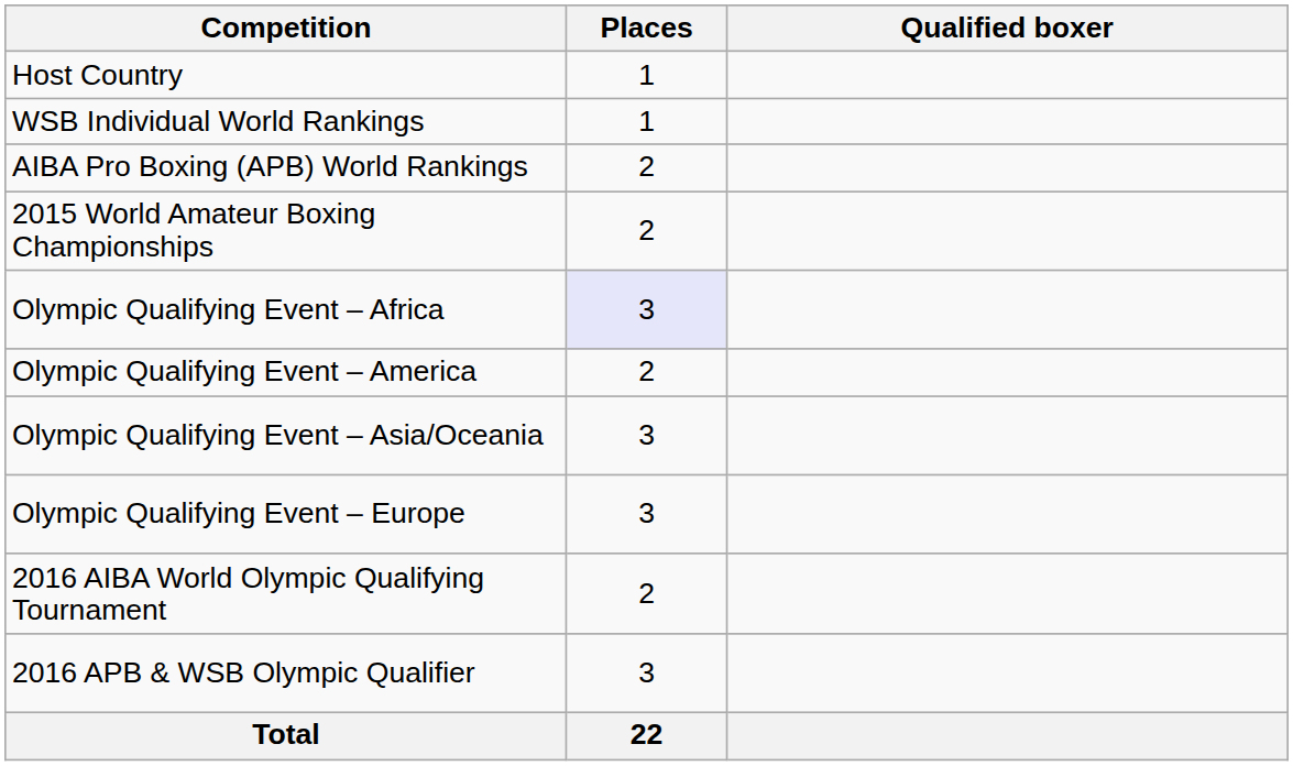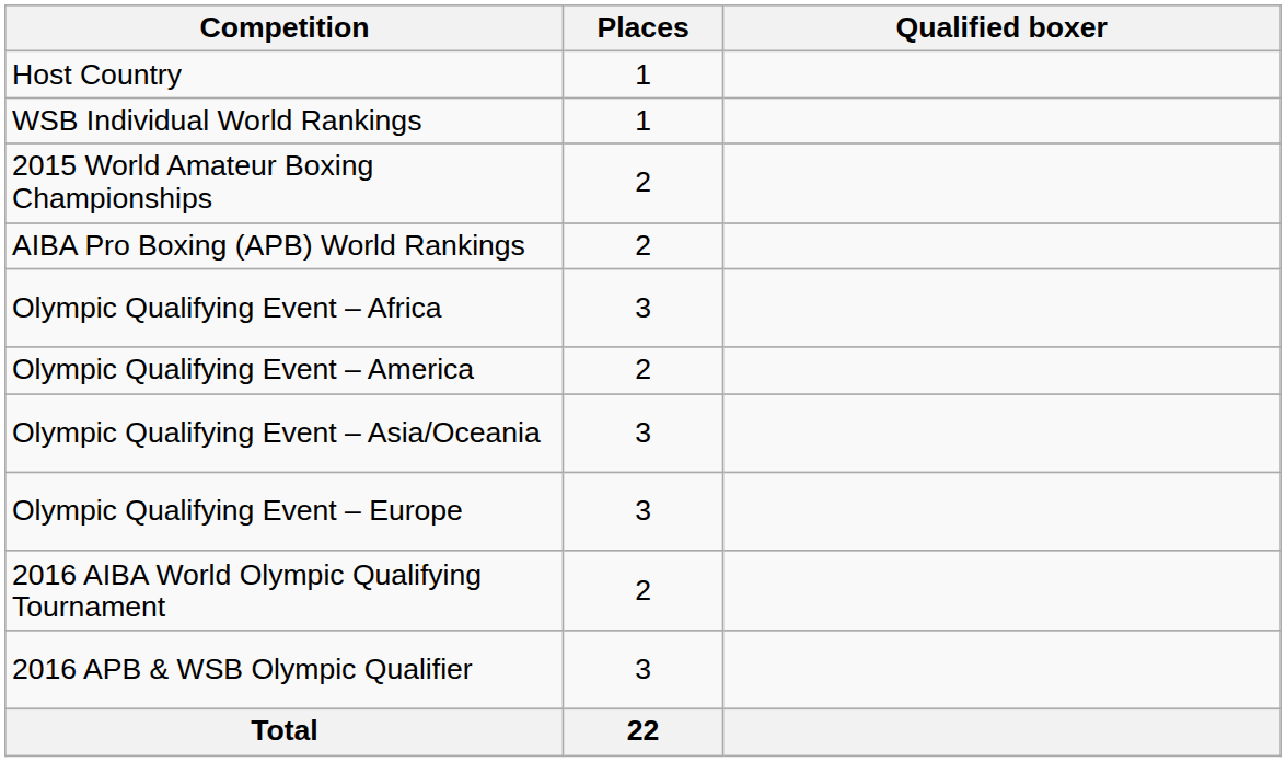rows swapped: AIBA Pro Boxing (APB) World Rankings <-> 2015 World Amateur Boxing Championships
Olympic Qualifying Event – Africa | Places: lavender background -> no background
